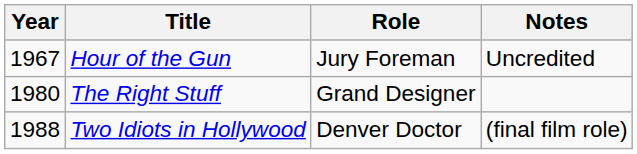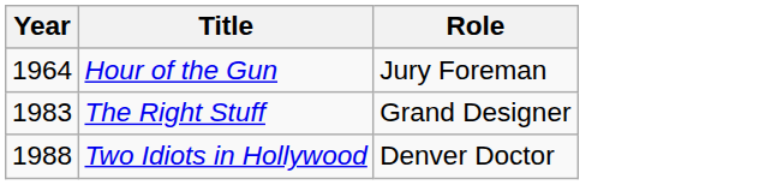- column: Notes | Uncredited | (final film role)
Hour of the Gun | Year: 1967 -> 1964
The Right Stuff | Year: 1980 -> 1983
